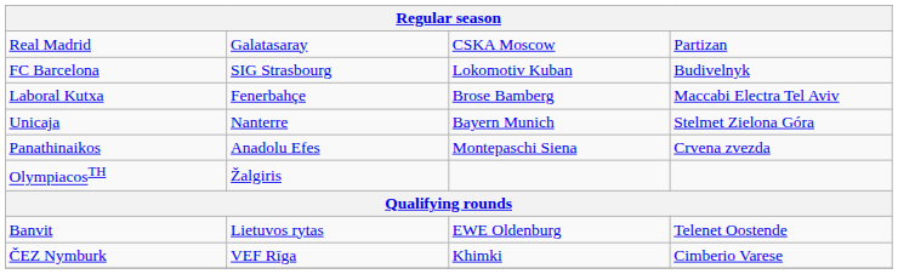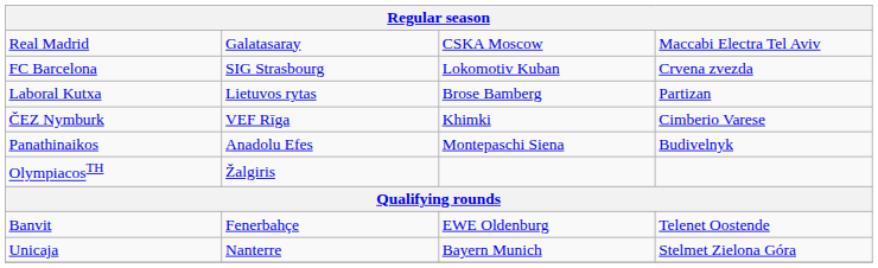Real Madrid | column 4: Partizan -> Maccabi Electra Tel Aviv
FC Barcelona | column 4: Budivelnyk -> Crvena zvezda
Laboral Kutxa | column 2: Fenerbahçe -> Lietuvos rytas
Laboral Kutxa | column 4: Maccabi Electra Tel Aviv -> Partizan
rows swapped: Unicaja <-> ČEZ Nymburk
Panathinaikos | column 4: Crvena zvezda -> Budivelnyk
Banvit | column 2: Lietuvos rytas -> Fenerbahçe
